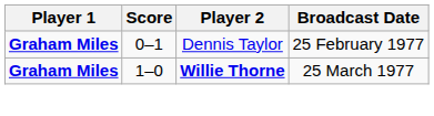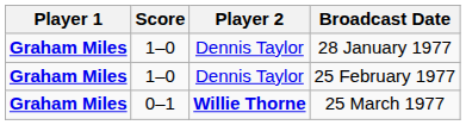+ row: Graham Miles | 1–0 | Dennis Taylor | 28 January 1977
25 February 1977 | Score: 0–1 -> 1–0
25 March 1977 | Score: 1–0 -> 0–1
